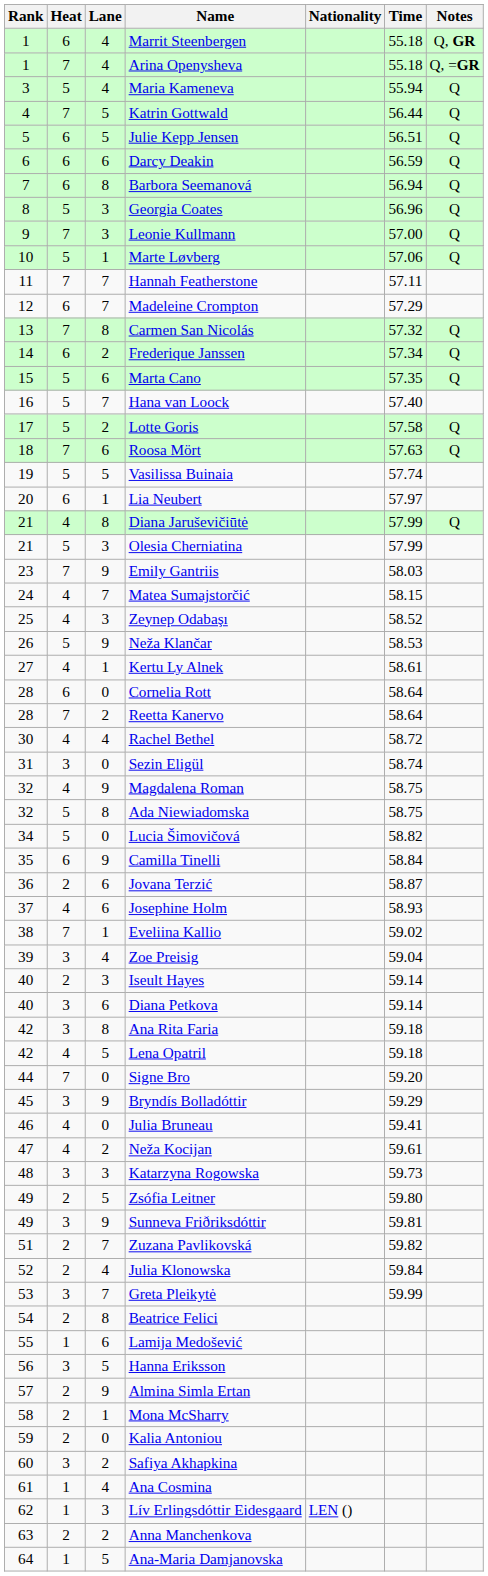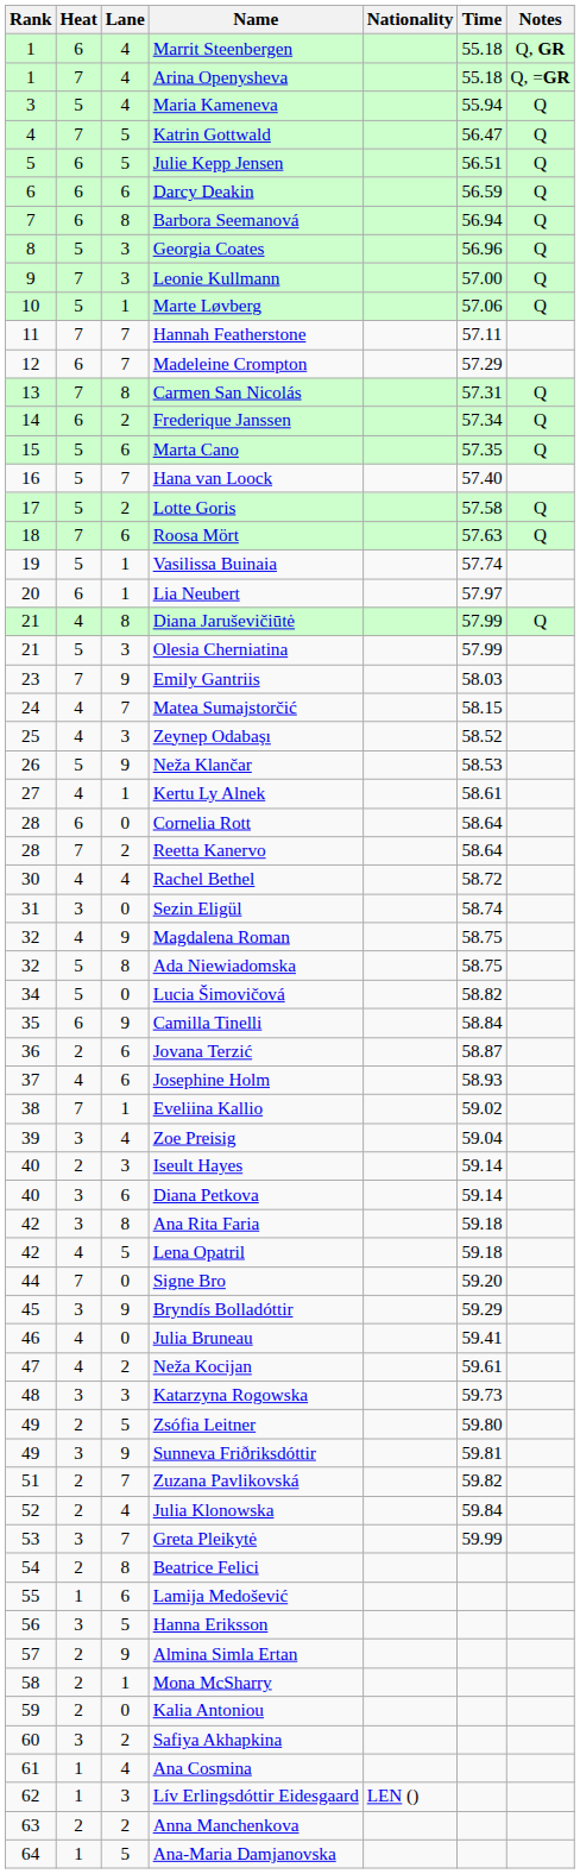Katrin Gottwald | Time: 56.44 -> 56.47
Carmen San Nicolás | Time: 57.32 -> 57.31
Vasilissa Buinaia | Lane: 5 -> 1
